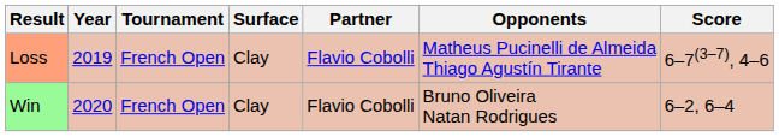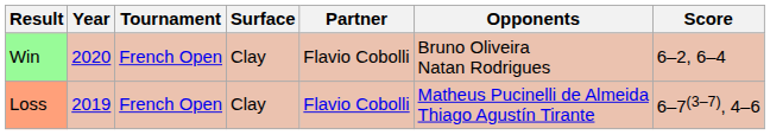rows swapped: Loss <-> Win
